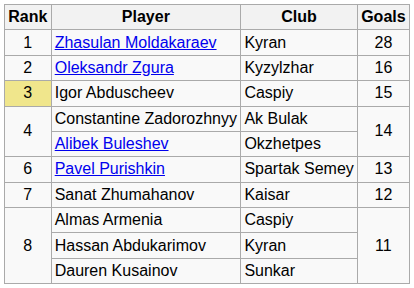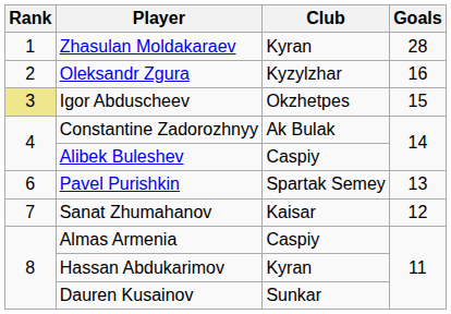Igor Abduscheev | Club: Caspiy -> Okzhetpes
Alibek Buleshev | Club: Okzhetpes -> Caspiy
